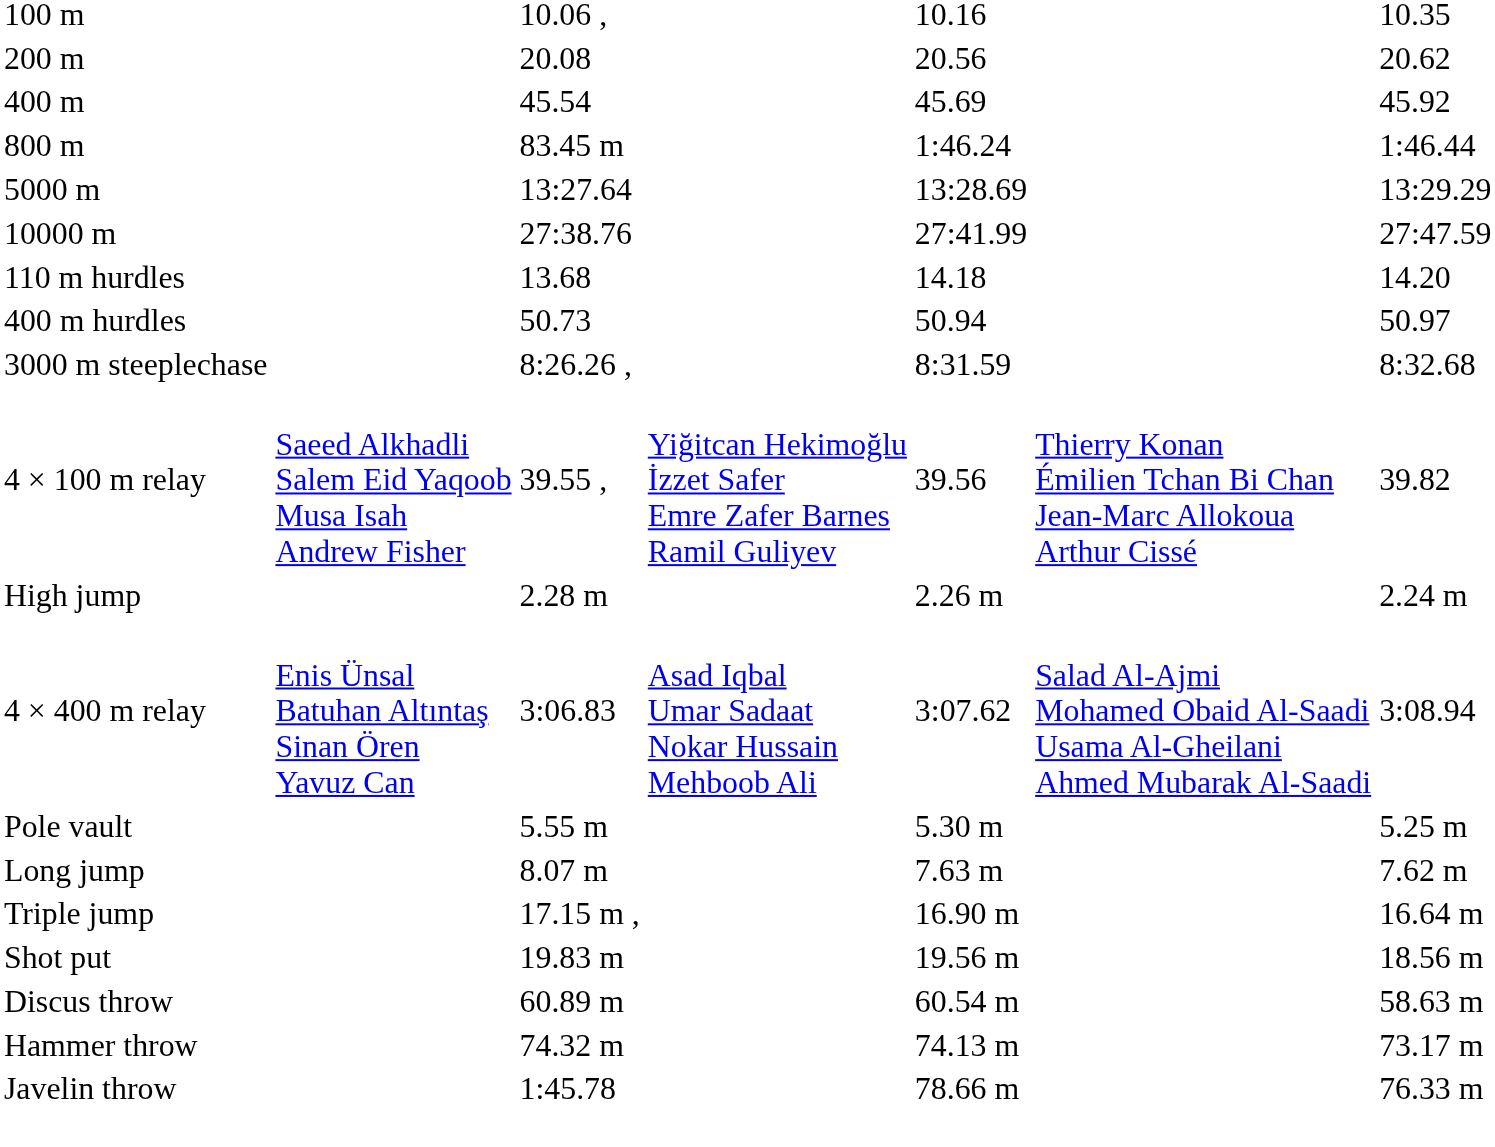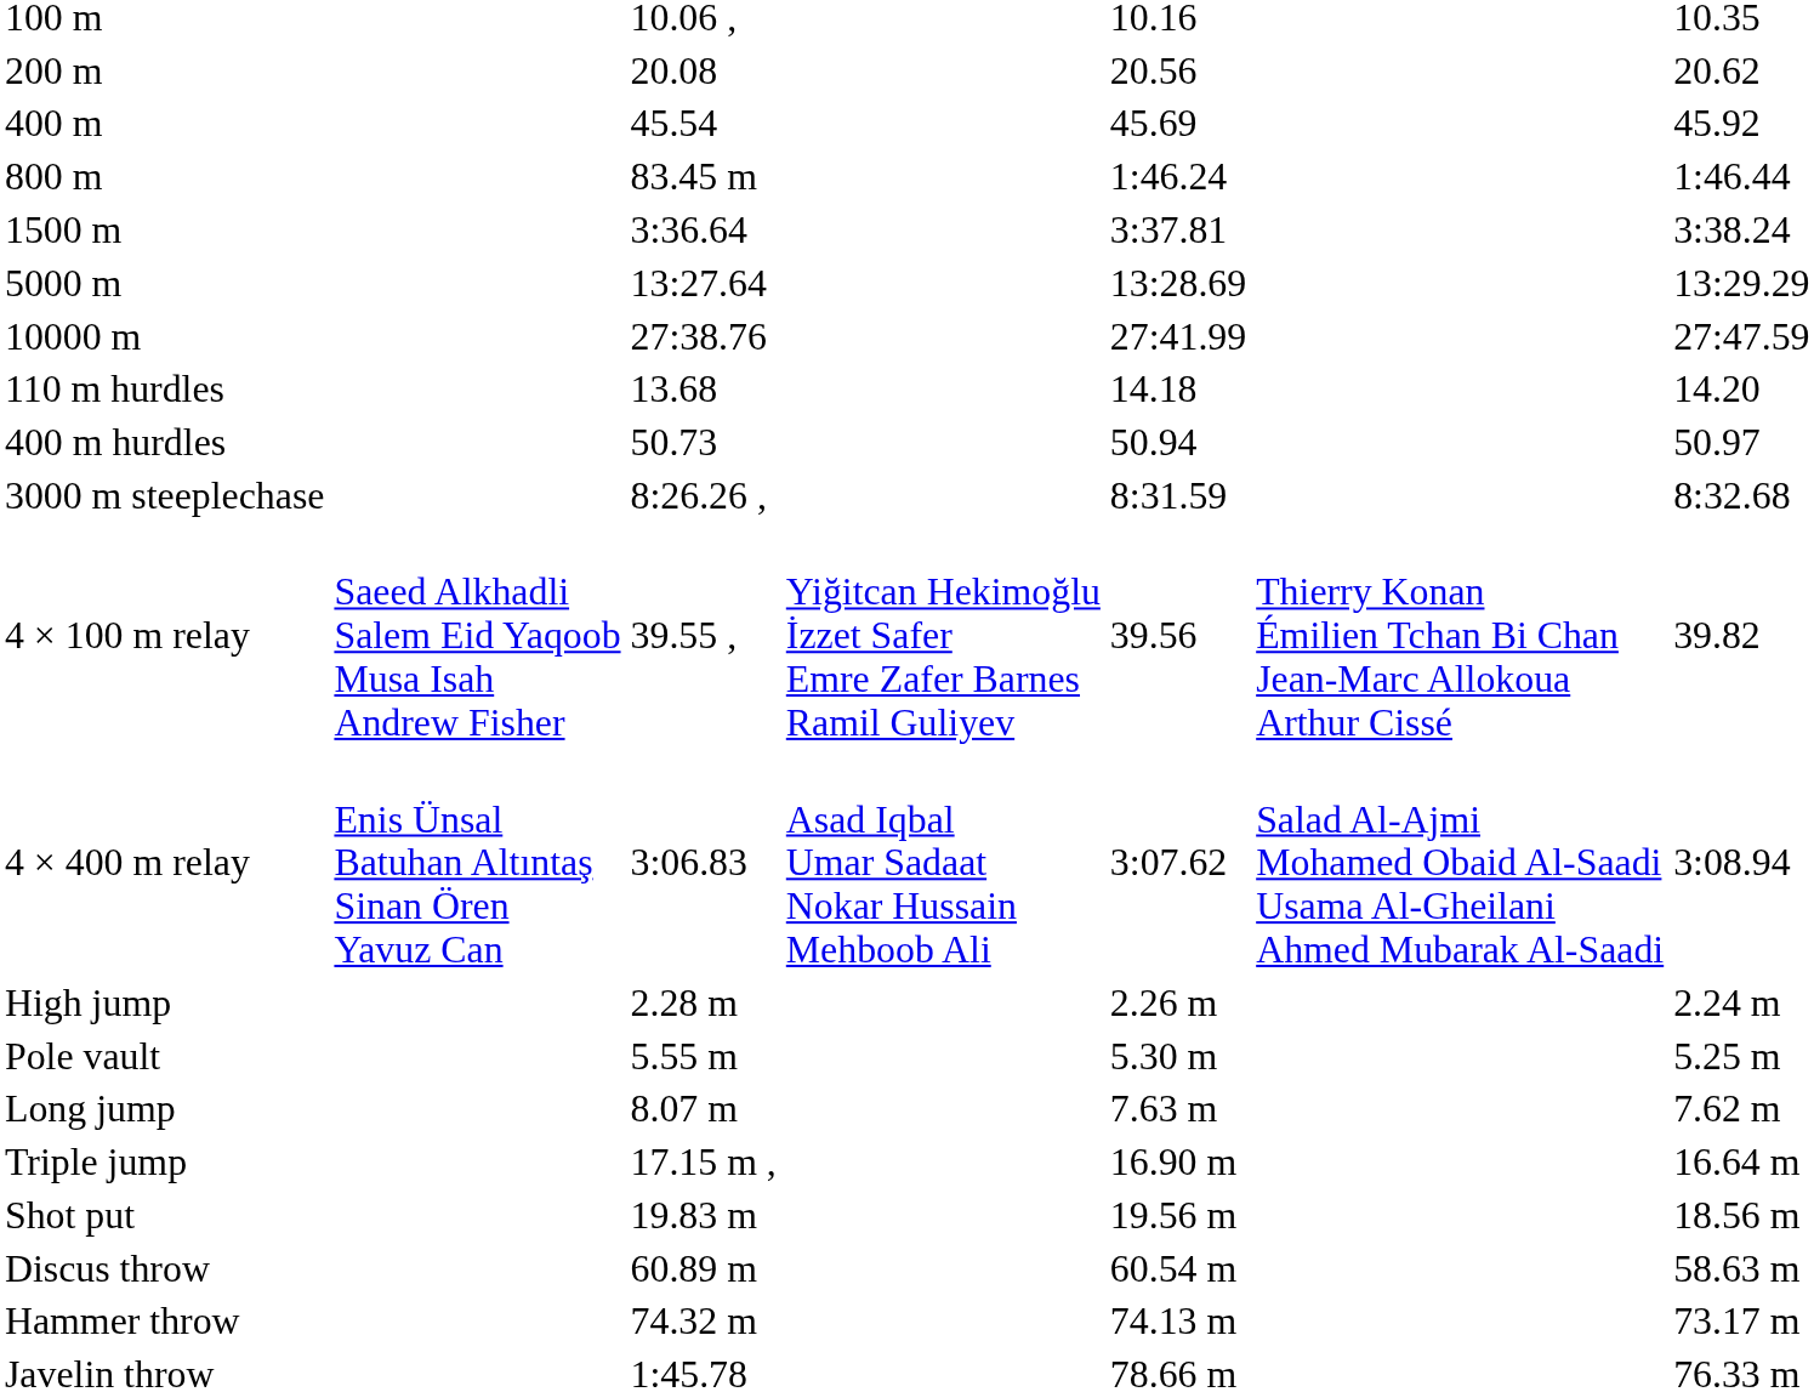+ row: 1500 m | 3:36.64 | 3:37.81 | 3:38.24
rows swapped: 4 × 400 m relay <-> High jump
